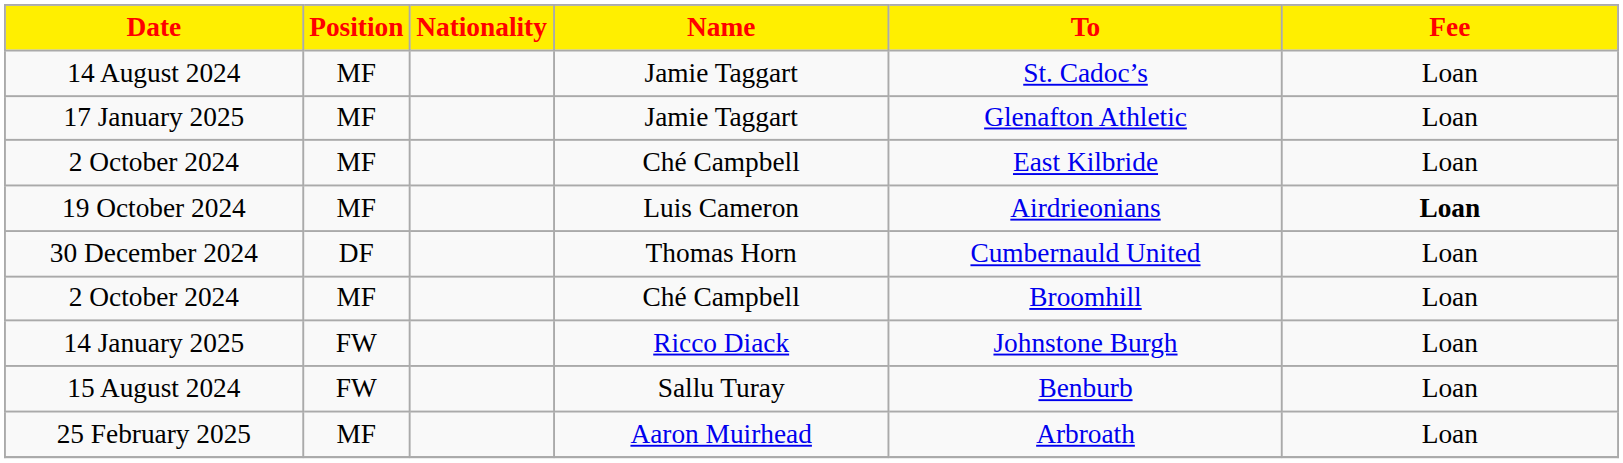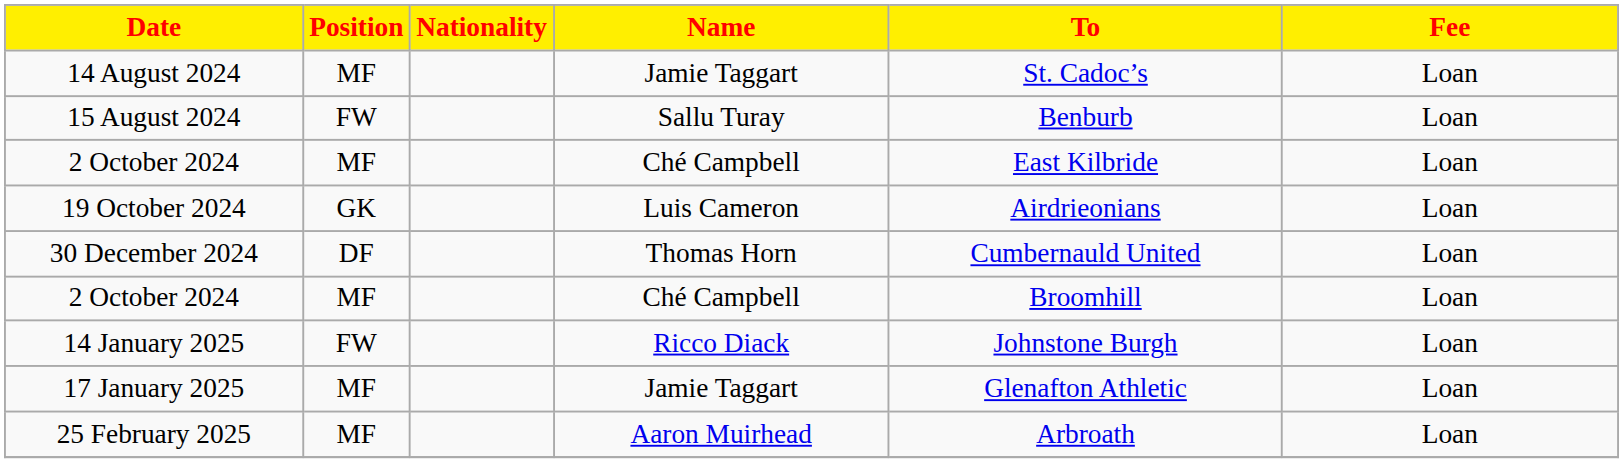rows swapped: 15 August 2024 <-> 17 January 2025
19 October 2024 | Position: MF -> GK
19 October 2024 | Fee: bold -> normal
